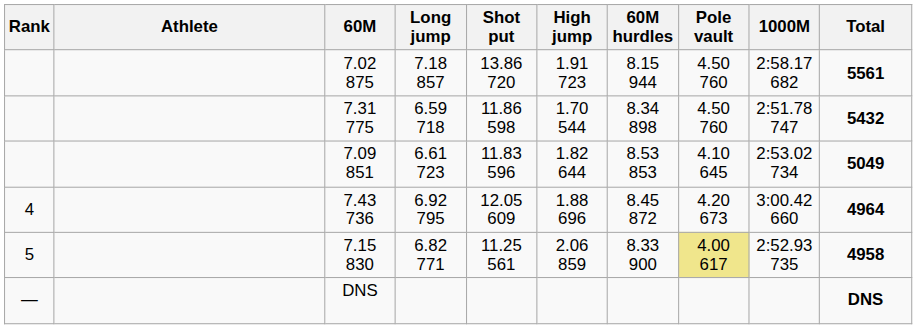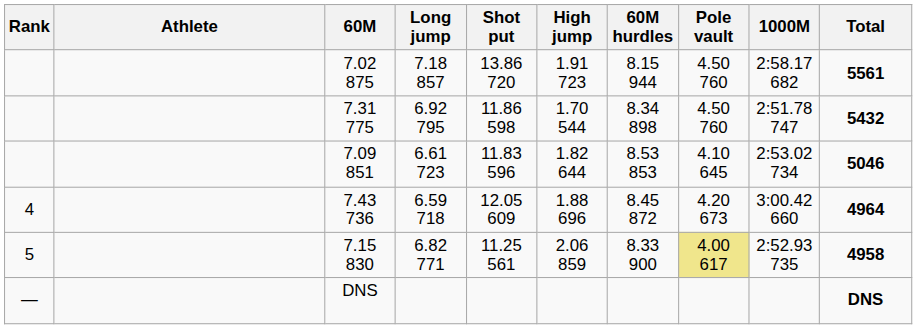7.31 775 | Long jump: 6.59 718 -> 6.92 795
7.09 851 | Total: 5049 -> 5046
7.43 736 | Long jump: 6.92 795 -> 6.59 718
